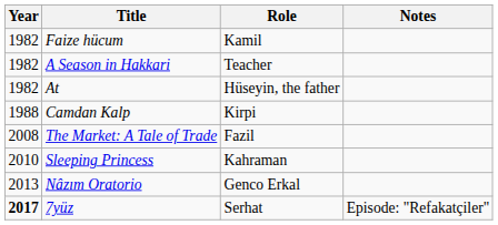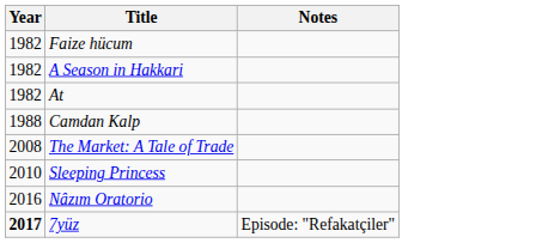- column: Role | Kamil | Teacher | Hüseyin, the father | Kirpi | Fazil | Kahraman | Genco Erkal | Serhat
Nâzım Oratorio | Year: 2013 -> 2016
